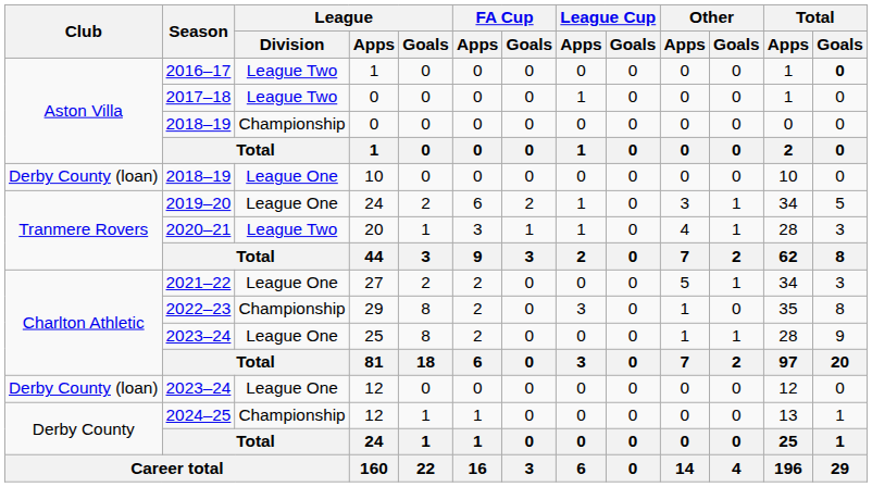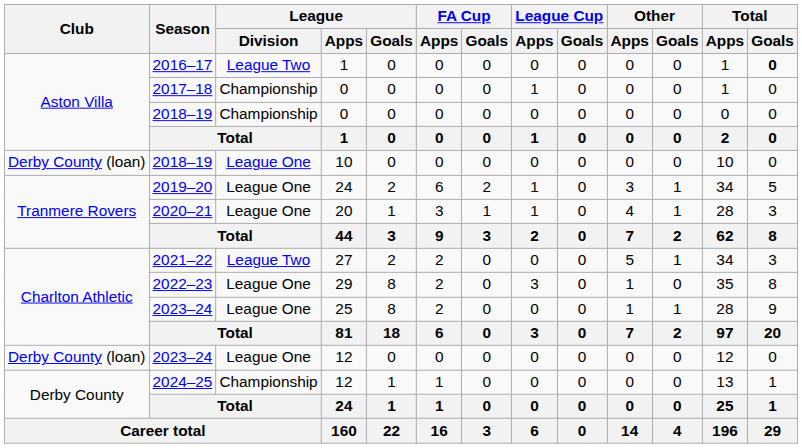2017–18 | League / Division: League Two -> Championship
2020–21 | League / Division: League Two -> League One
2021–22 | League / Division: League One -> League Two
2022–23 | League / Division: Championship -> League One
